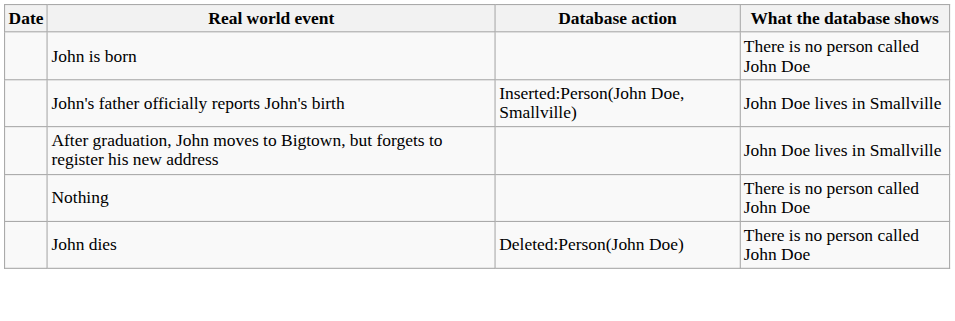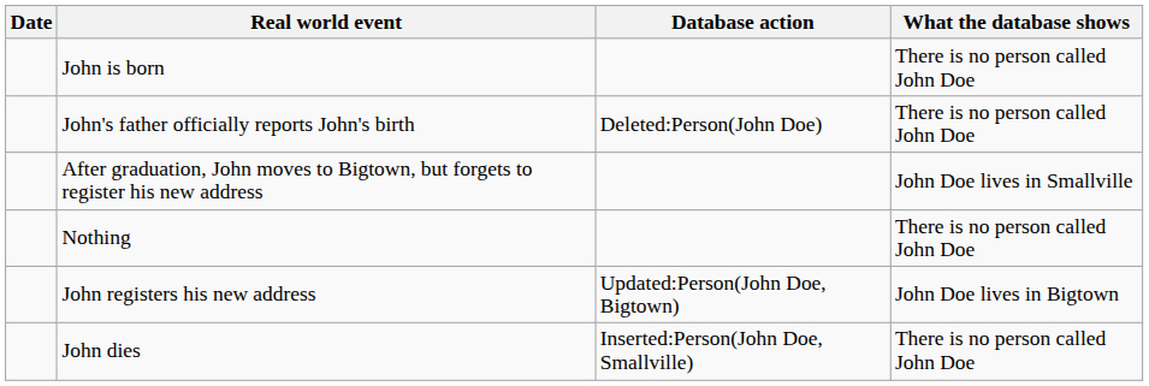John's father officially reports John's birth | Database action: Inserted:Person(John Doe, Smallville) -> Deleted:Person(John Doe)
John's father officially reports John's birth | What the database shows: John Doe lives in Smallville -> There is no person called John Doe
+ row: John registers his new address | Updated:Person(John Doe, Bigtown) | John Doe lives in Bigtown
John dies | Database action: Deleted:Person(John Doe) -> Inserted:Person(John Doe, Smallville)
